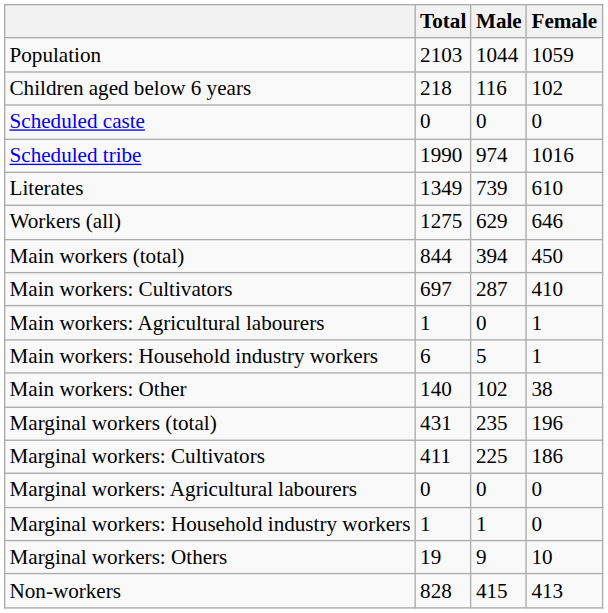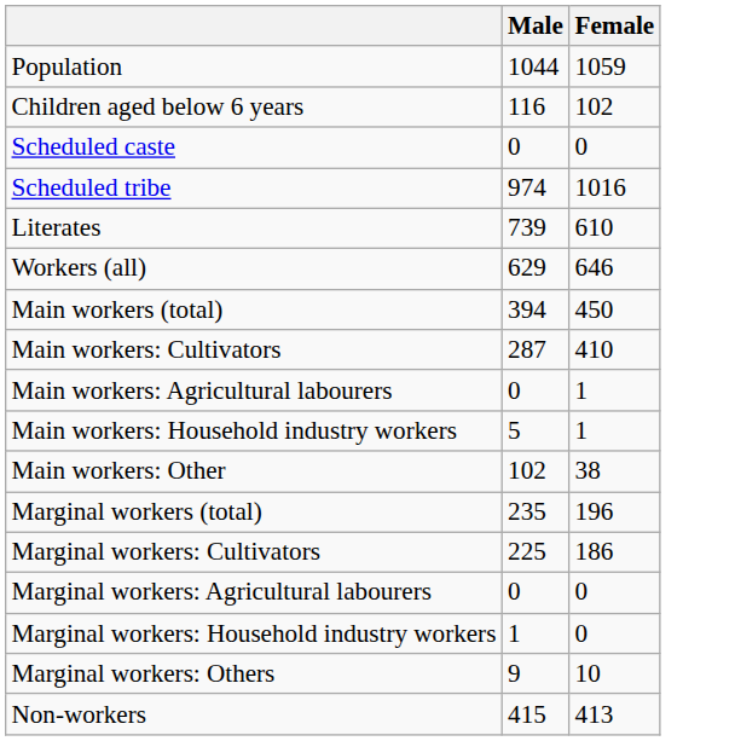- column: Total | 2103 | 218 | 0 | 1990 | 1349 | 1275 | 844 | 697 | 1 | 6 | 140 | 431 | 411 | 0 | 1 | 19 | 828
